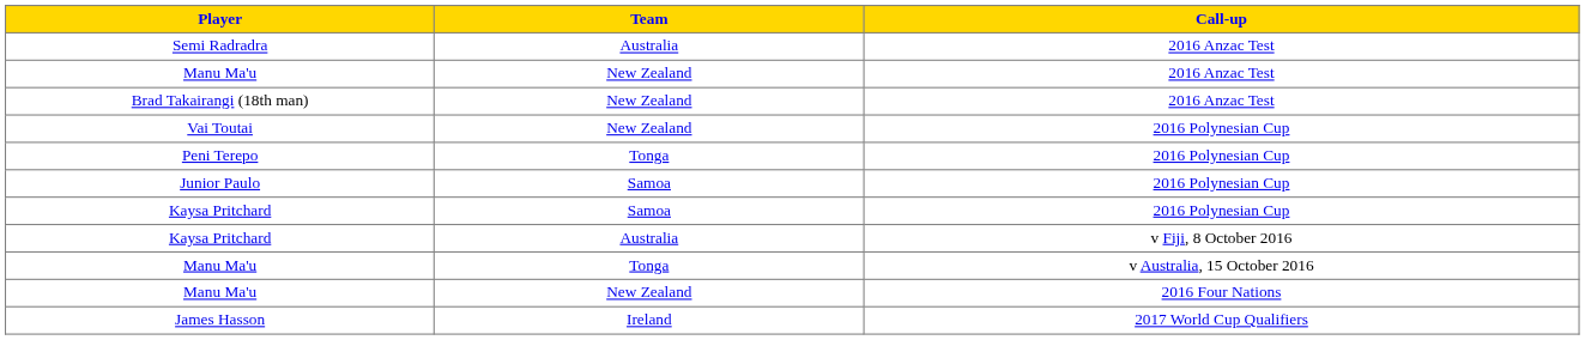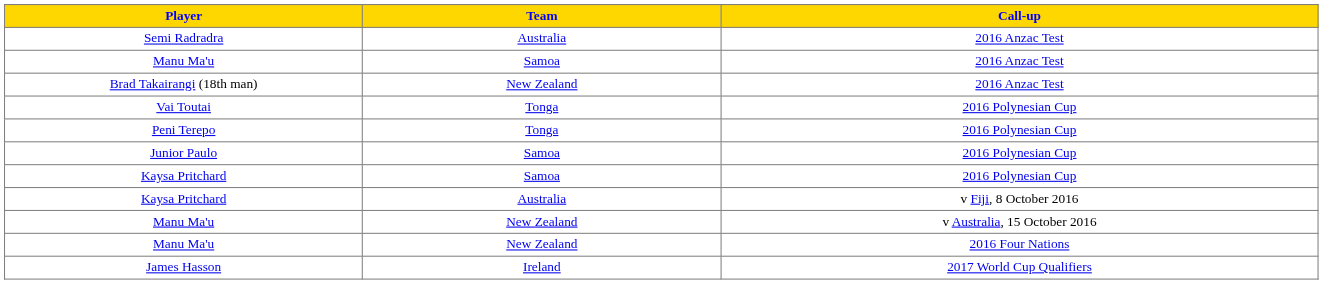Manu Ma'u / 2016 Anzac Test | Team: New Zealand -> Samoa
Vai Toutai | Team: New Zealand -> Tonga
Manu Ma'u / v Australia, 15 October 2016 | Team: Tonga -> New Zealand
